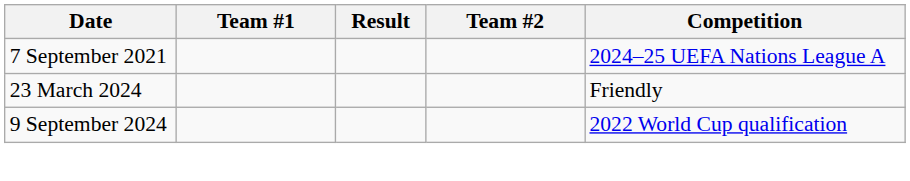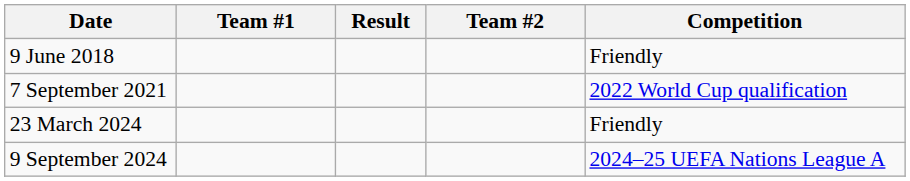+ row: 9 June 2018 | Friendly
7 September 2021 | Competition: 2024–25 UEFA Nations League A -> 2022 World Cup qualification
9 September 2024 | Competition: 2022 World Cup qualification -> 2024–25 UEFA Nations League A
